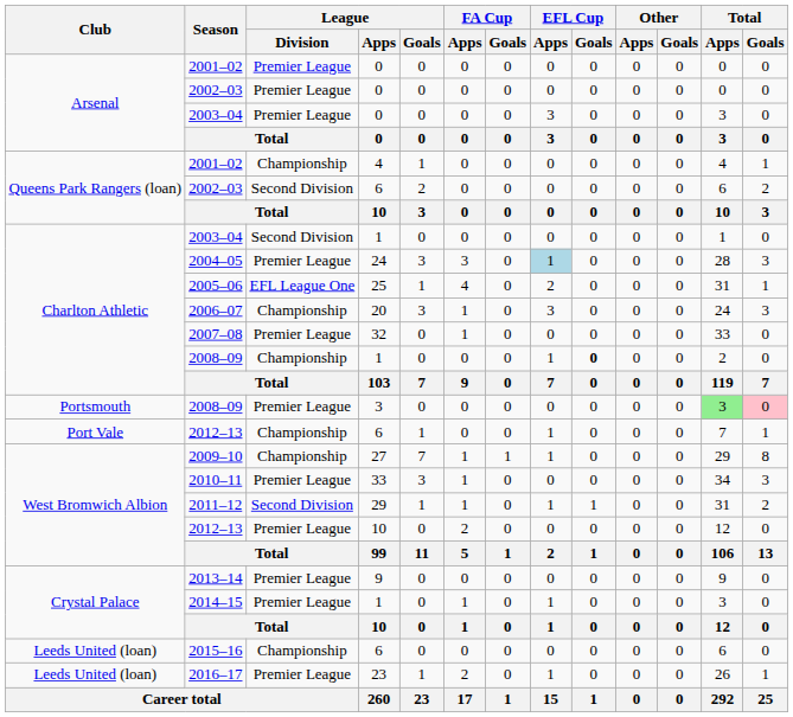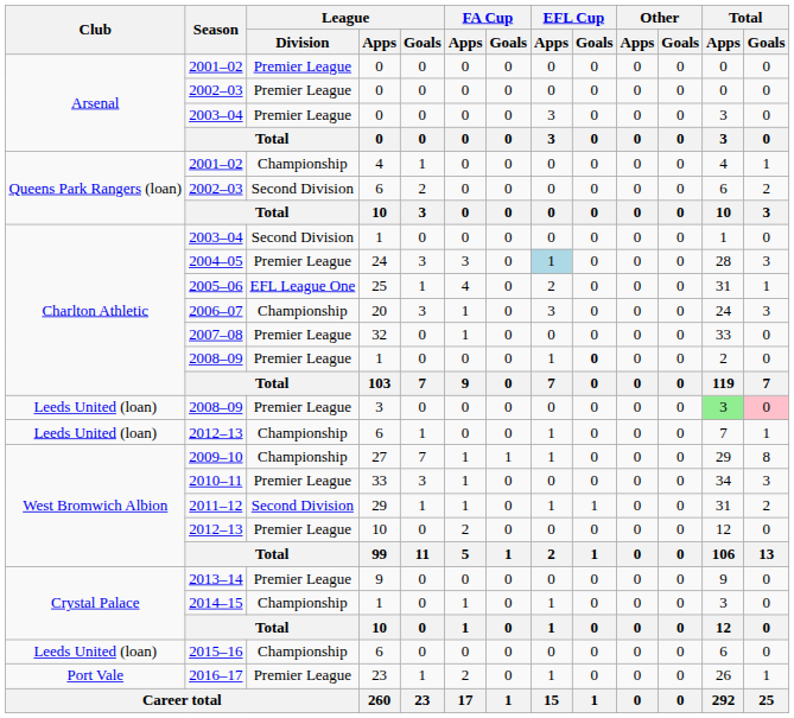2008–09 / 1 | League / Division: Championship -> Premier League
2008–09 / 3 | Club: Portsmouth -> Leeds United (loan)
2012–13 / 6 | Club: Port Vale -> Leeds United (loan)
2014–15 | League / Division: Premier League -> Championship
2016–17 | Club: Leeds United (loan) -> Port Vale
